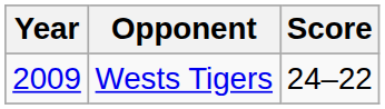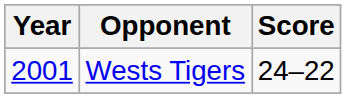Wests Tigers | Year: 2009 -> 2001
